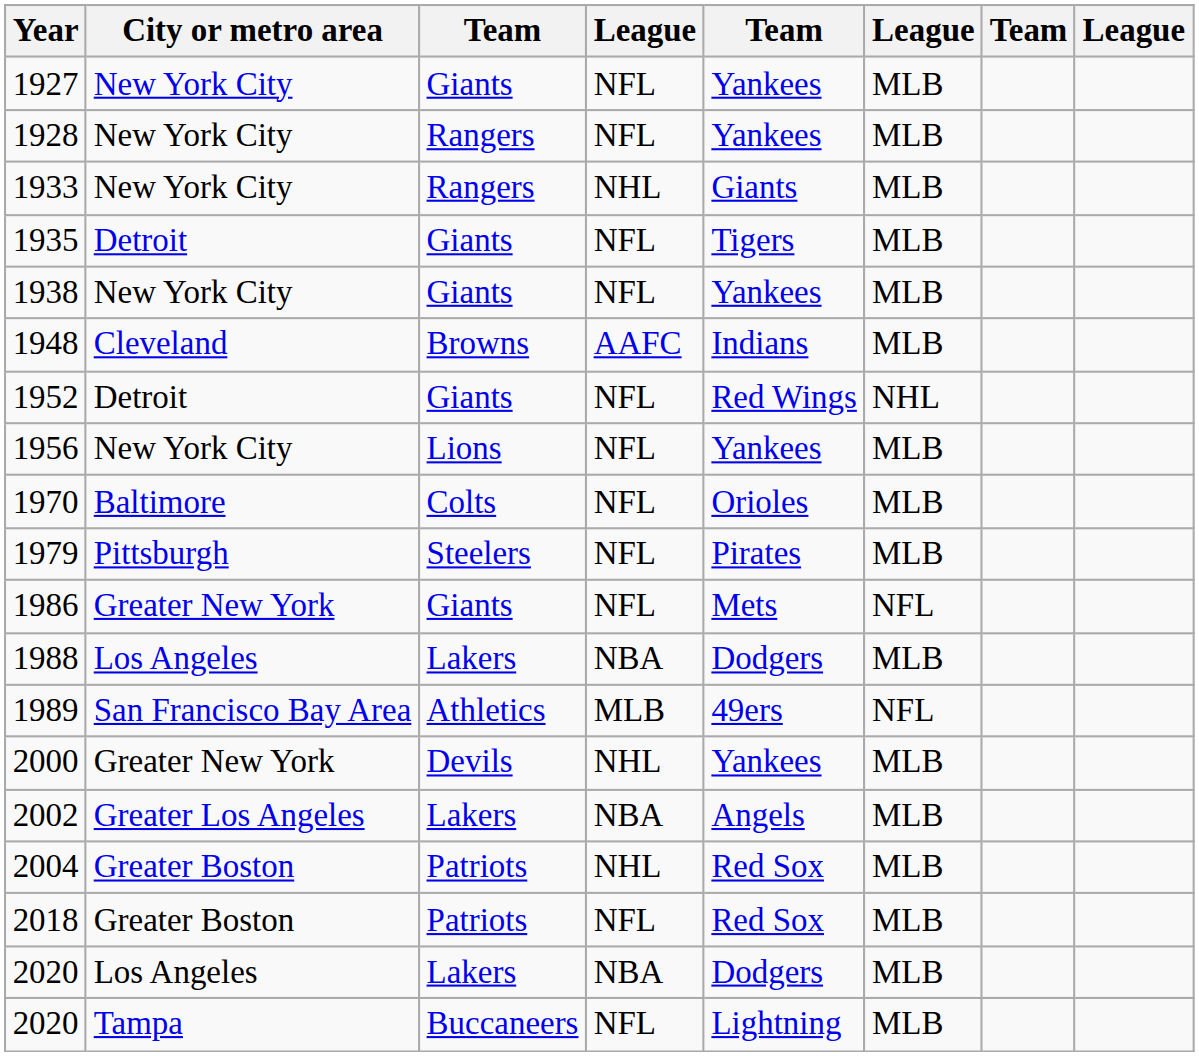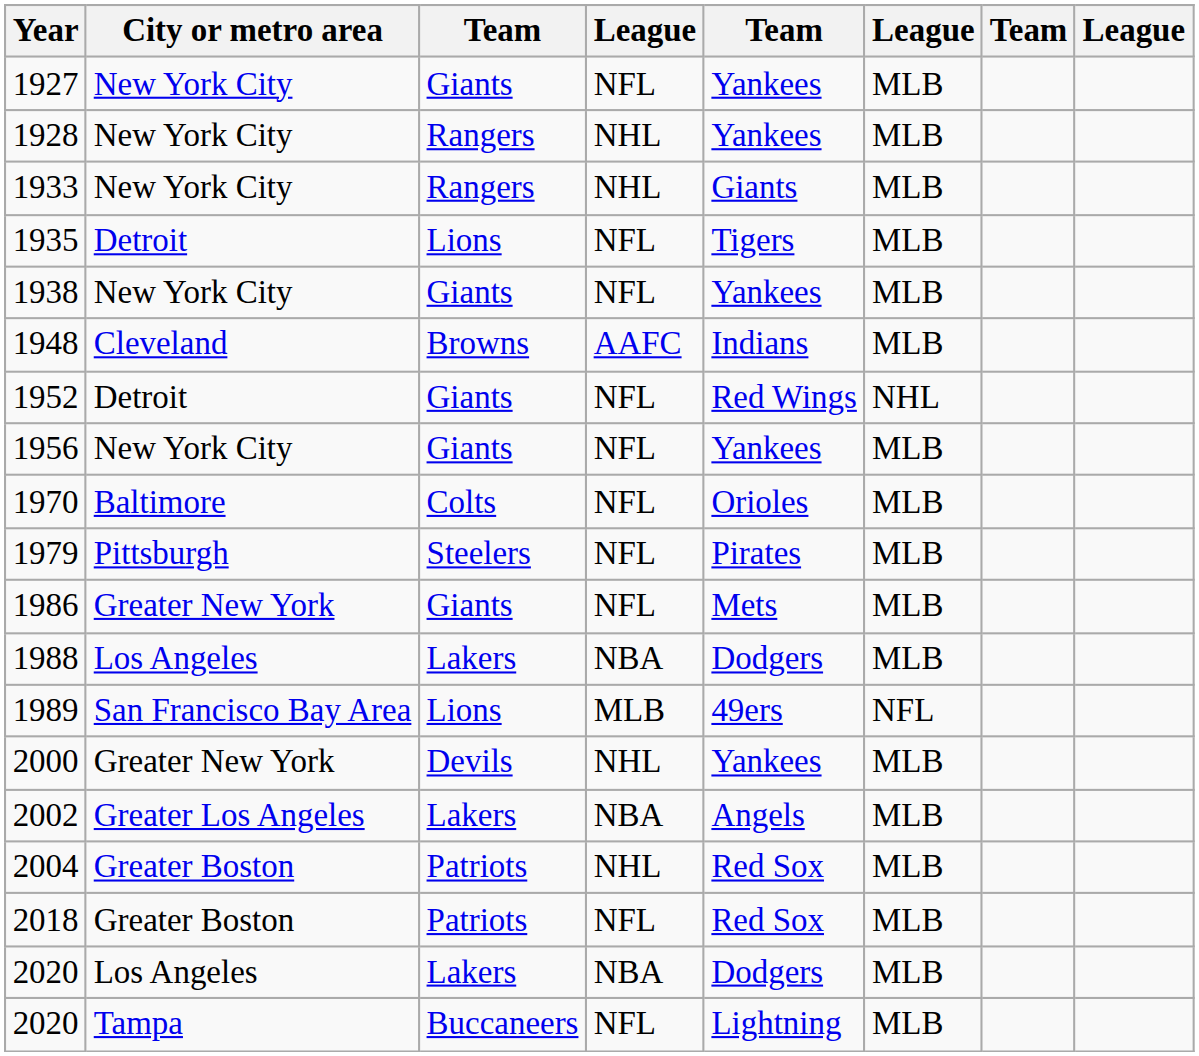1928 | column 4: NFL -> NHL
1935 | column 3: Giants -> Lions
1956 | column 3: Lions -> Giants
1986 | column 6: NFL -> MLB
1989 | column 3: Athletics -> Lions
